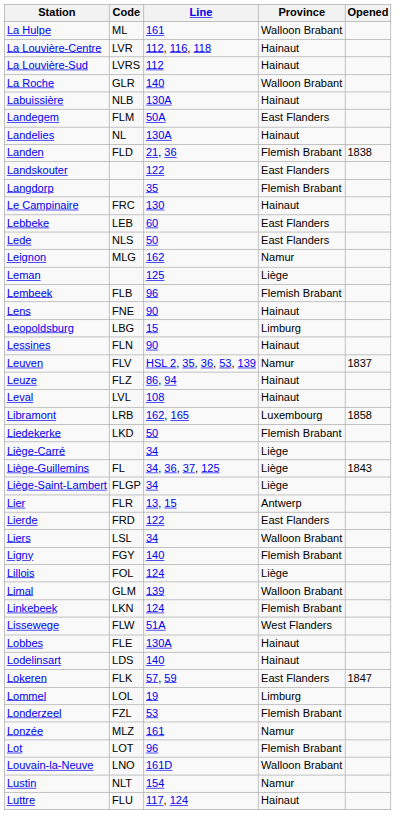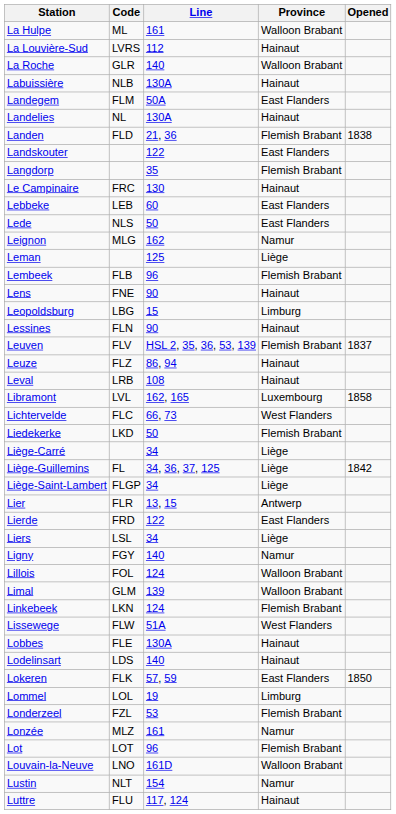- row: La Louvière-Centre | LVR | 112, 116, 118 | Hainaut
Leuven | Province: Namur -> Flemish Brabant
Leval | Code: LVL -> LRB
Libramont | Code: LRB -> LVL
+ row: Lichtervelde | FLC | 66, 73 | West Flanders
Liège-Guillemins | Opened: 1843 -> 1842
Liers | Province: Walloon Brabant -> Liège
Ligny | Province: Flemish Brabant -> Namur
Lillois | Province: Liège -> Walloon Brabant
Lokeren | Opened: 1847 -> 1850
